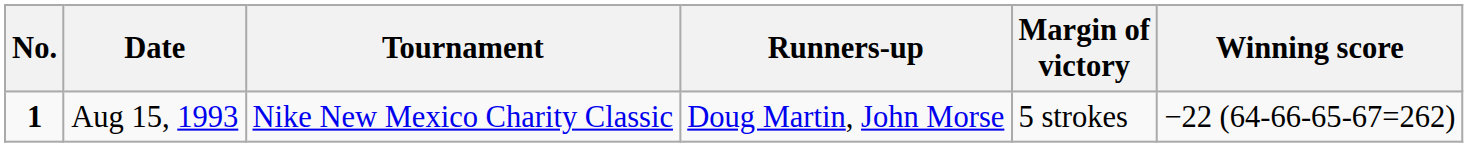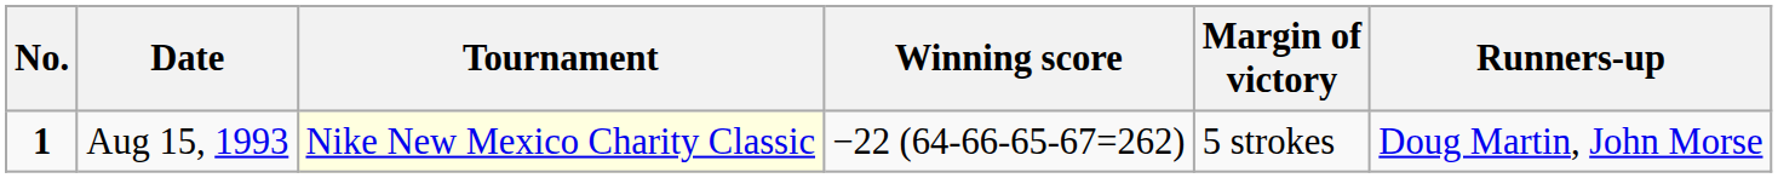columns swapped: Winning score <-> Runners-up
Aug 15, 1993 | Tournament: no background -> lightyellow background
